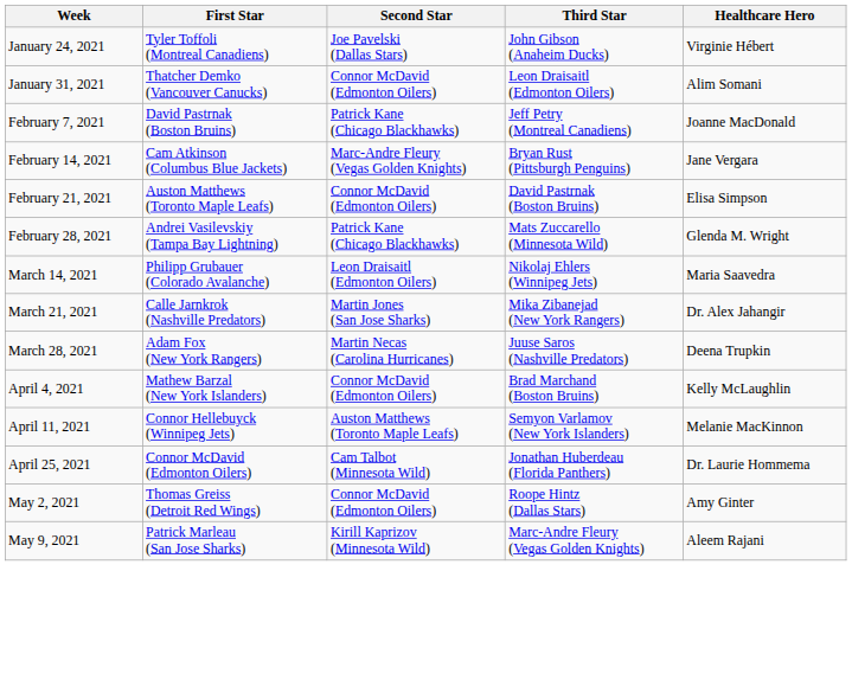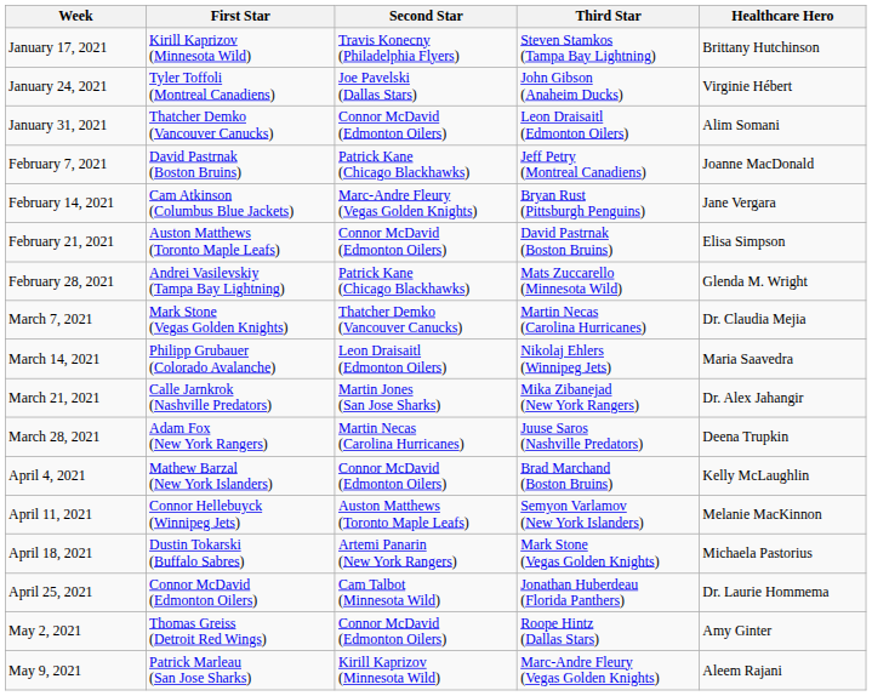+ row: January 17, 2021 | Kirill Kaprizov (Minnesota Wild) | Travis Konecny (Philadelphia Flyers) | Steven Stamkos (Tampa Bay Lightning) | Brittany Hutchinson
+ row: March 7, 2021 | Mark Stone (Vegas Golden Knights) | Thatcher Demko (Vancouver Canucks) | Martin Necas (Carolina Hurricanes) | Dr. Claudia Mejia
+ row: April 18, 2021 | Dustin Tokarski (Buffalo Sabres) | Artemi Panarin (New York Rangers) | Mark Stone (Vegas Golden Knights) | Michaela Pastorius
